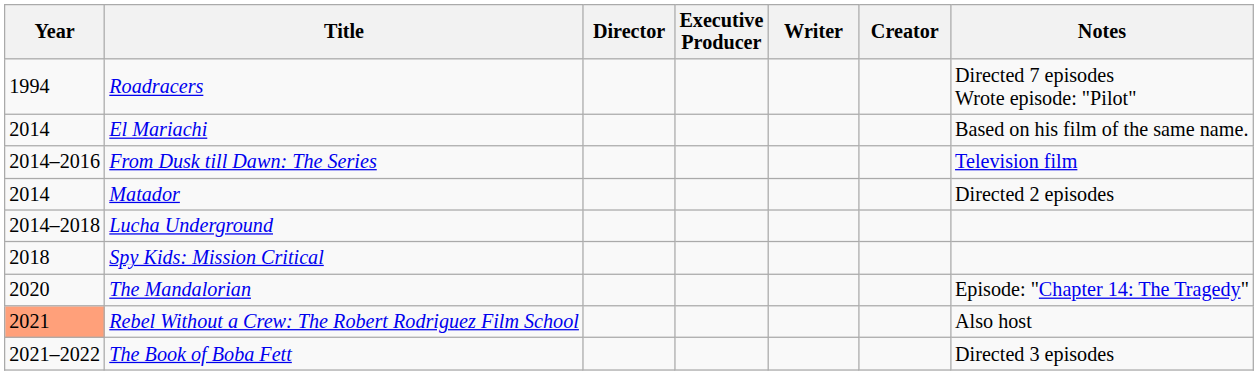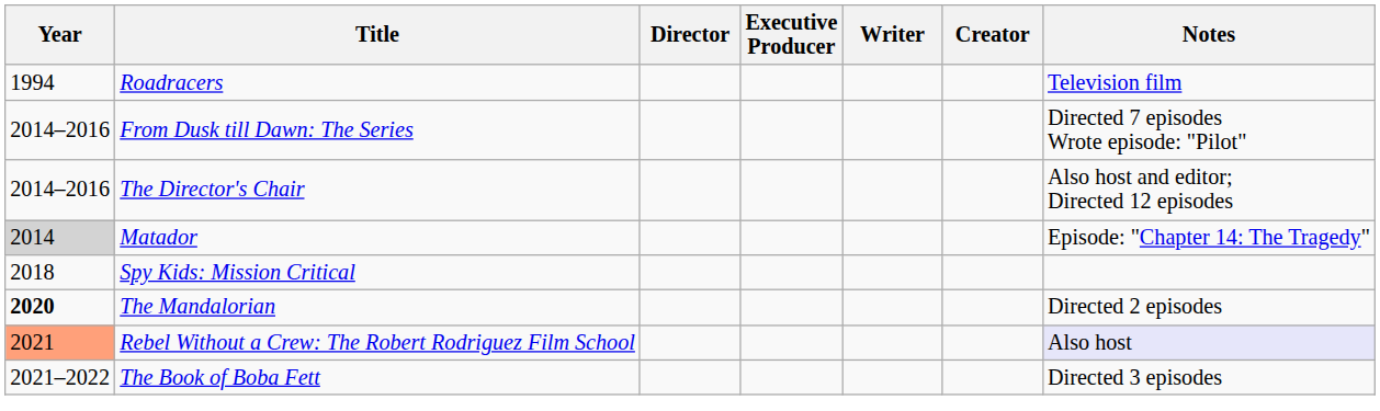Roadracers | Notes: Directed 7 episodes Wrote episode: "Pilot" -> Television film
- row: 2014 | El Mariachi | Based on his film of the same name.
From Dusk till Dawn: The Series | Notes: Television film -> Directed 7 episodes Wrote episode: "Pilot"
+ row: 2014–2016 | The Director's Chair | Also host and editor; Directed 12 episodes
Matador | Year: no background -> lightgrey background
Matador | Notes: Directed 2 episodes -> Episode: "Chapter 14: The Tragedy"
- row: 2014–2018 | Lucha Underground
The Mandalorian | Year: normal -> bold
The Mandalorian | Notes: Episode: "Chapter 14: The Tragedy" -> Directed 2 episodes
Rebel Without a Crew: The Robert Rodriguez Film School | Notes: no background -> lavender background
